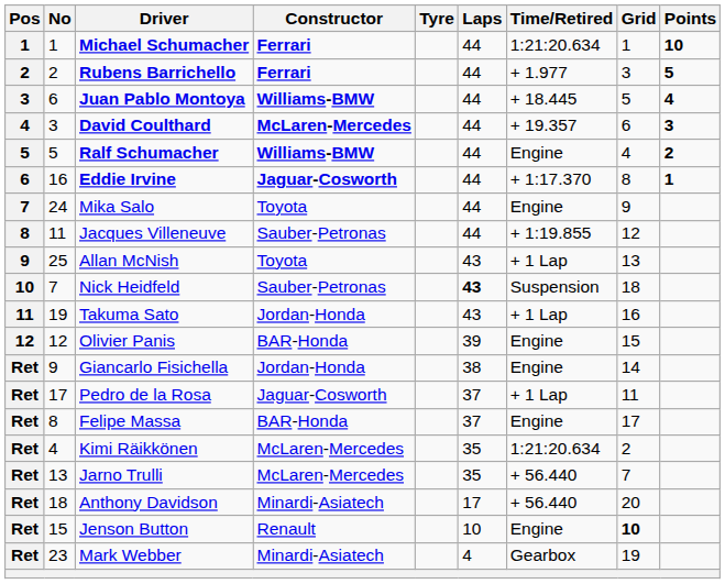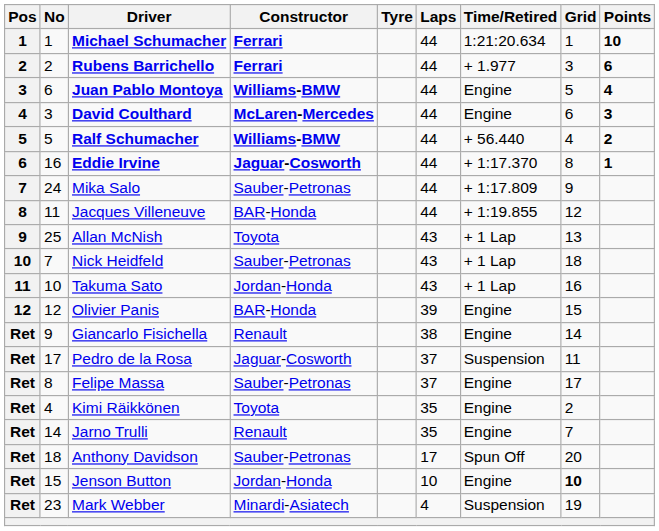Rubens Barrichello | Points: 5 -> 6
Juan Pablo Montoya | Time/Retired: + 18.445 -> Engine
David Coulthard | Time/Retired: + 19.357 -> Engine
Ralf Schumacher | Time/Retired: Engine -> + 56.440
Mika Salo | Constructor: Toyota -> Sauber-Petronas
Mika Salo | Time/Retired: Engine -> + 1:17.809
Jacques Villeneuve | Constructor: Sauber-Petronas -> BAR-Honda
Nick Heidfeld | Laps: bold -> normal
Nick Heidfeld | Time/Retired: Suspension -> + 1 Lap
Takuma Sato | No: 19 -> 10
Giancarlo Fisichella | Constructor: Jordan-Honda -> Renault
Pedro de la Rosa | Time/Retired: + 1 Lap -> Suspension
Felipe Massa | Constructor: BAR-Honda -> Sauber-Petronas
Kimi Räikkönen | Constructor: McLaren-Mercedes -> Toyota
Kimi Räikkönen | Time/Retired: 1:21:20.634 -> Engine
Jarno Trulli | No: 13 -> 14
Jarno Trulli | Constructor: McLaren-Mercedes -> Renault
Jarno Trulli | Time/Retired: + 56.440 -> Engine
Anthony Davidson | Constructor: Minardi-Asiatech -> Sauber-Petronas
Anthony Davidson | Time/Retired: + 56.440 -> Spun Off
Jenson Button | Constructor: Renault -> Jordan-Honda
Mark Webber | Time/Retired: Gearbox -> Suspension
